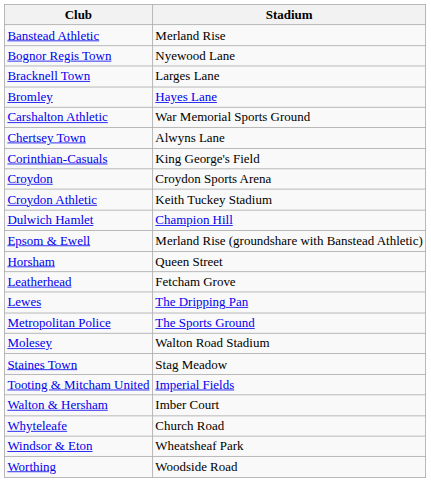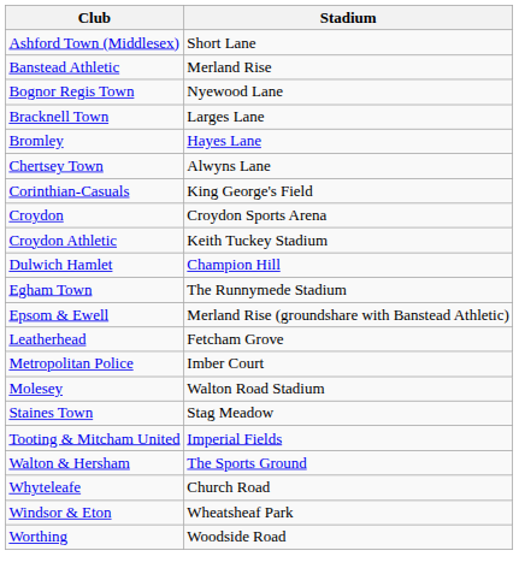+ row: Ashford Town (Middlesex) | Short Lane
- row: Carshalton Athletic | War Memorial Sports Ground
+ row: Egham Town | The Runnymede Stadium
- row: Horsham | Queen Street
- row: Lewes | The Dripping Pan
Metropolitan Police | Stadium: The Sports Ground -> Imber Court
Walton & Hersham | Stadium: Imber Court -> The Sports Ground
